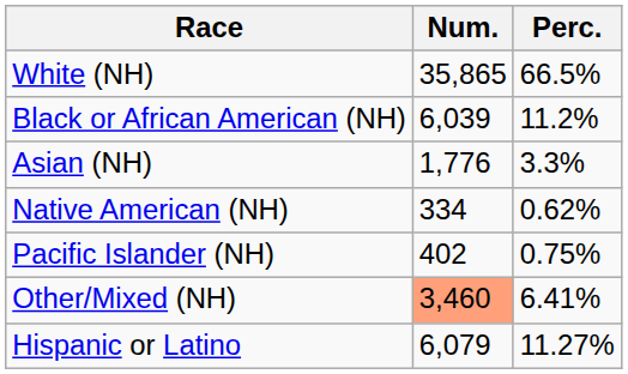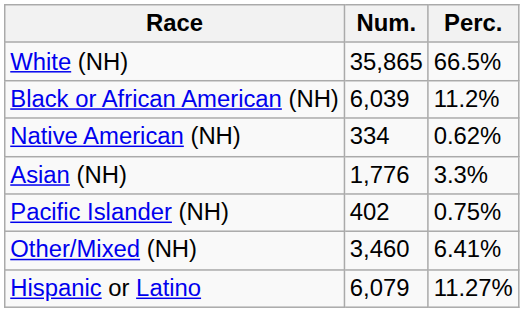rows swapped: Native American (NH) <-> Asian (NH)
Other/Mixed (NH) | Num.: lightsalmon background -> no background
